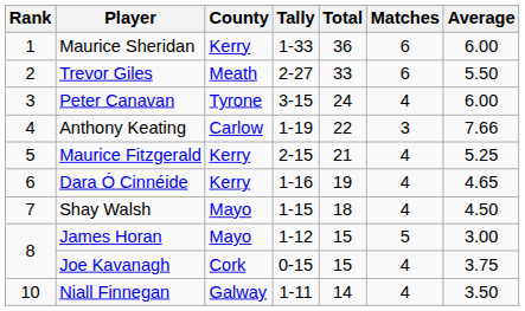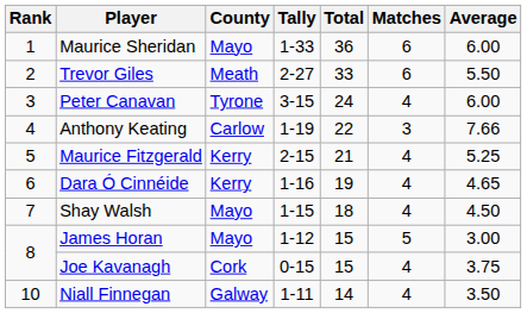Maurice Sheridan | County: Kerry -> Mayo
